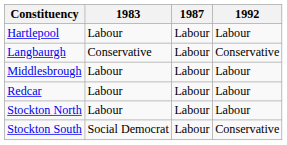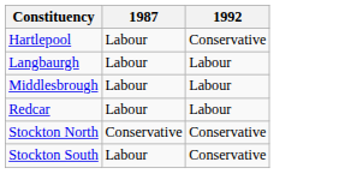- column: 1983 | Labour | Conservative | Labour | Labour | Labour | Social Democrat
Hartlepool | 1992: Labour -> Conservative
Langbaurgh | 1992: Conservative -> Labour
Stockton North | 1987: Labour -> Conservative
Stockton North | 1992: Labour -> Conservative
